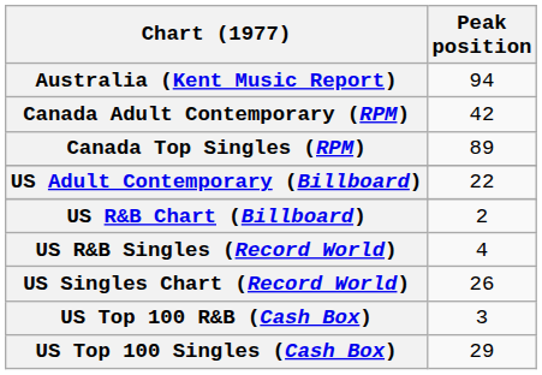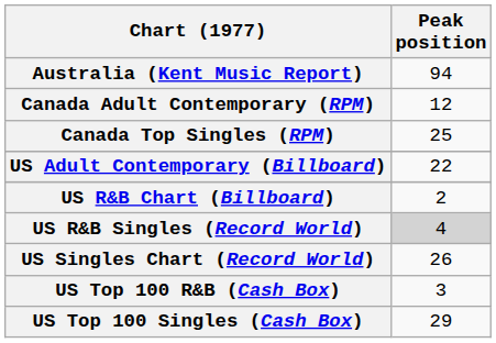Canada Adult Contemporary (RPM) | Peak position: 42 -> 12
Canada Top Singles (RPM) | Peak position: 89 -> 25
US R&B Singles (Record World) | Peak position: no background -> lightgrey background
